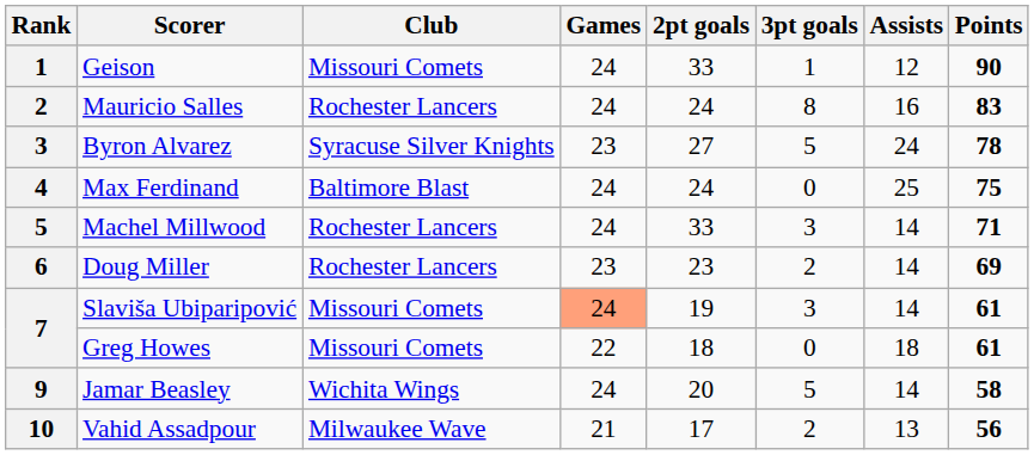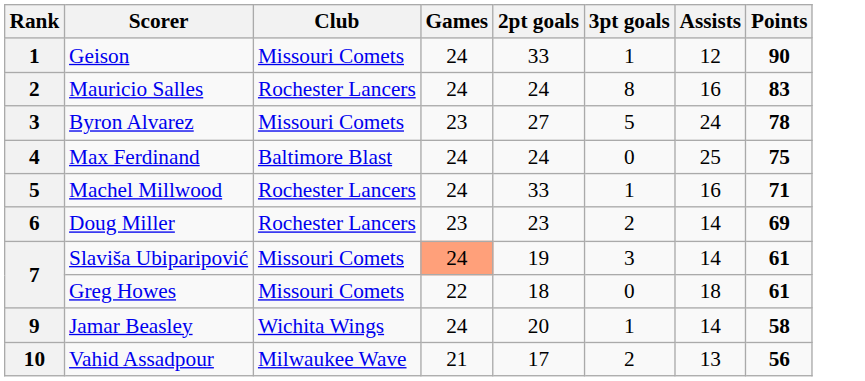Byron Alvarez | Club: Syracuse Silver Knights -> Missouri Comets
Machel Millwood | 3pt goals: 3 -> 1
Machel Millwood | Assists: 14 -> 16
Jamar Beasley | 3pt goals: 5 -> 1
